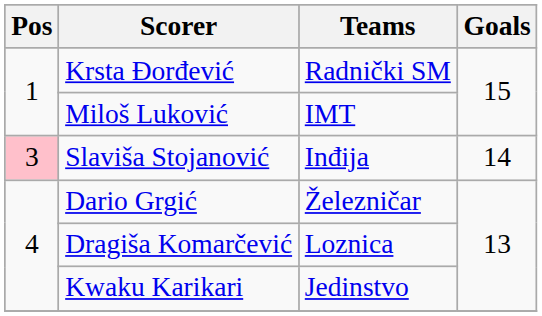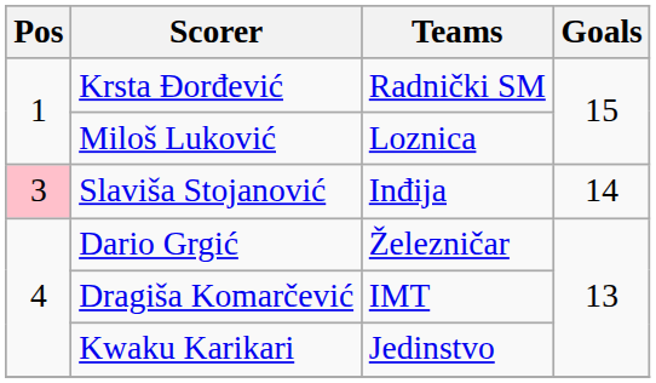Miloš Luković | Teams: IMT -> Loznica
Dragiša Komarčević | Teams: Loznica -> IMT
